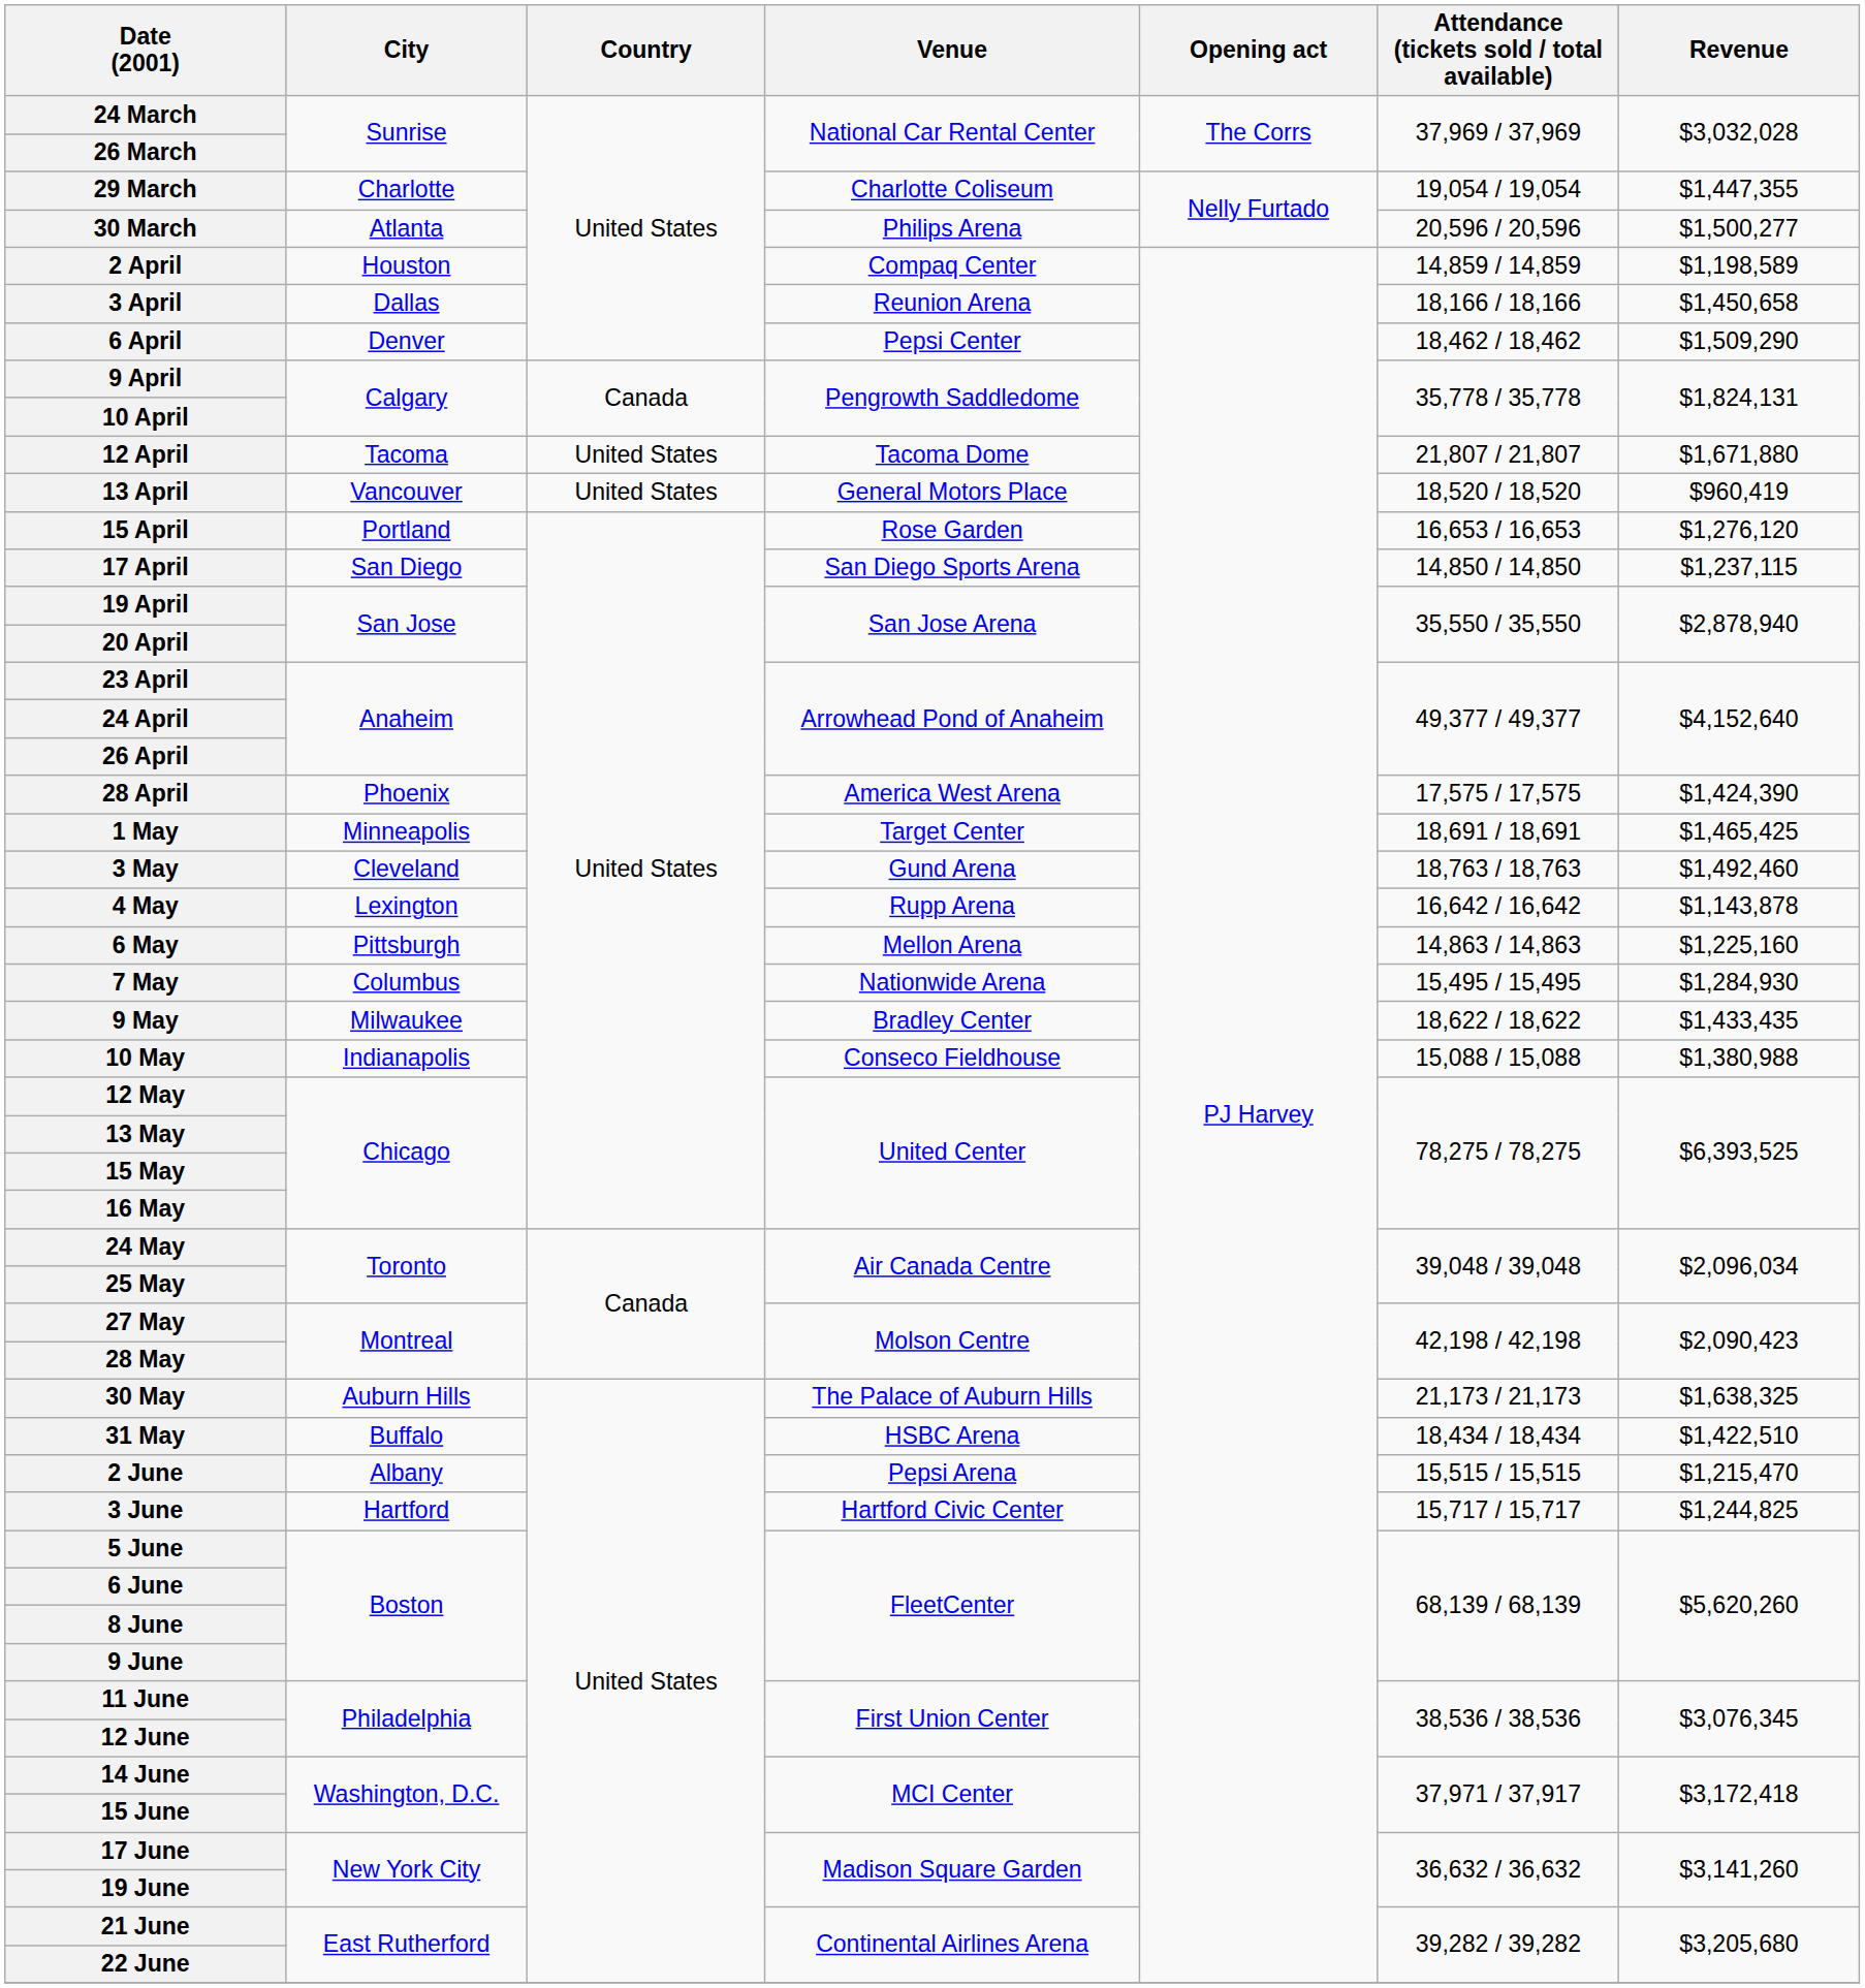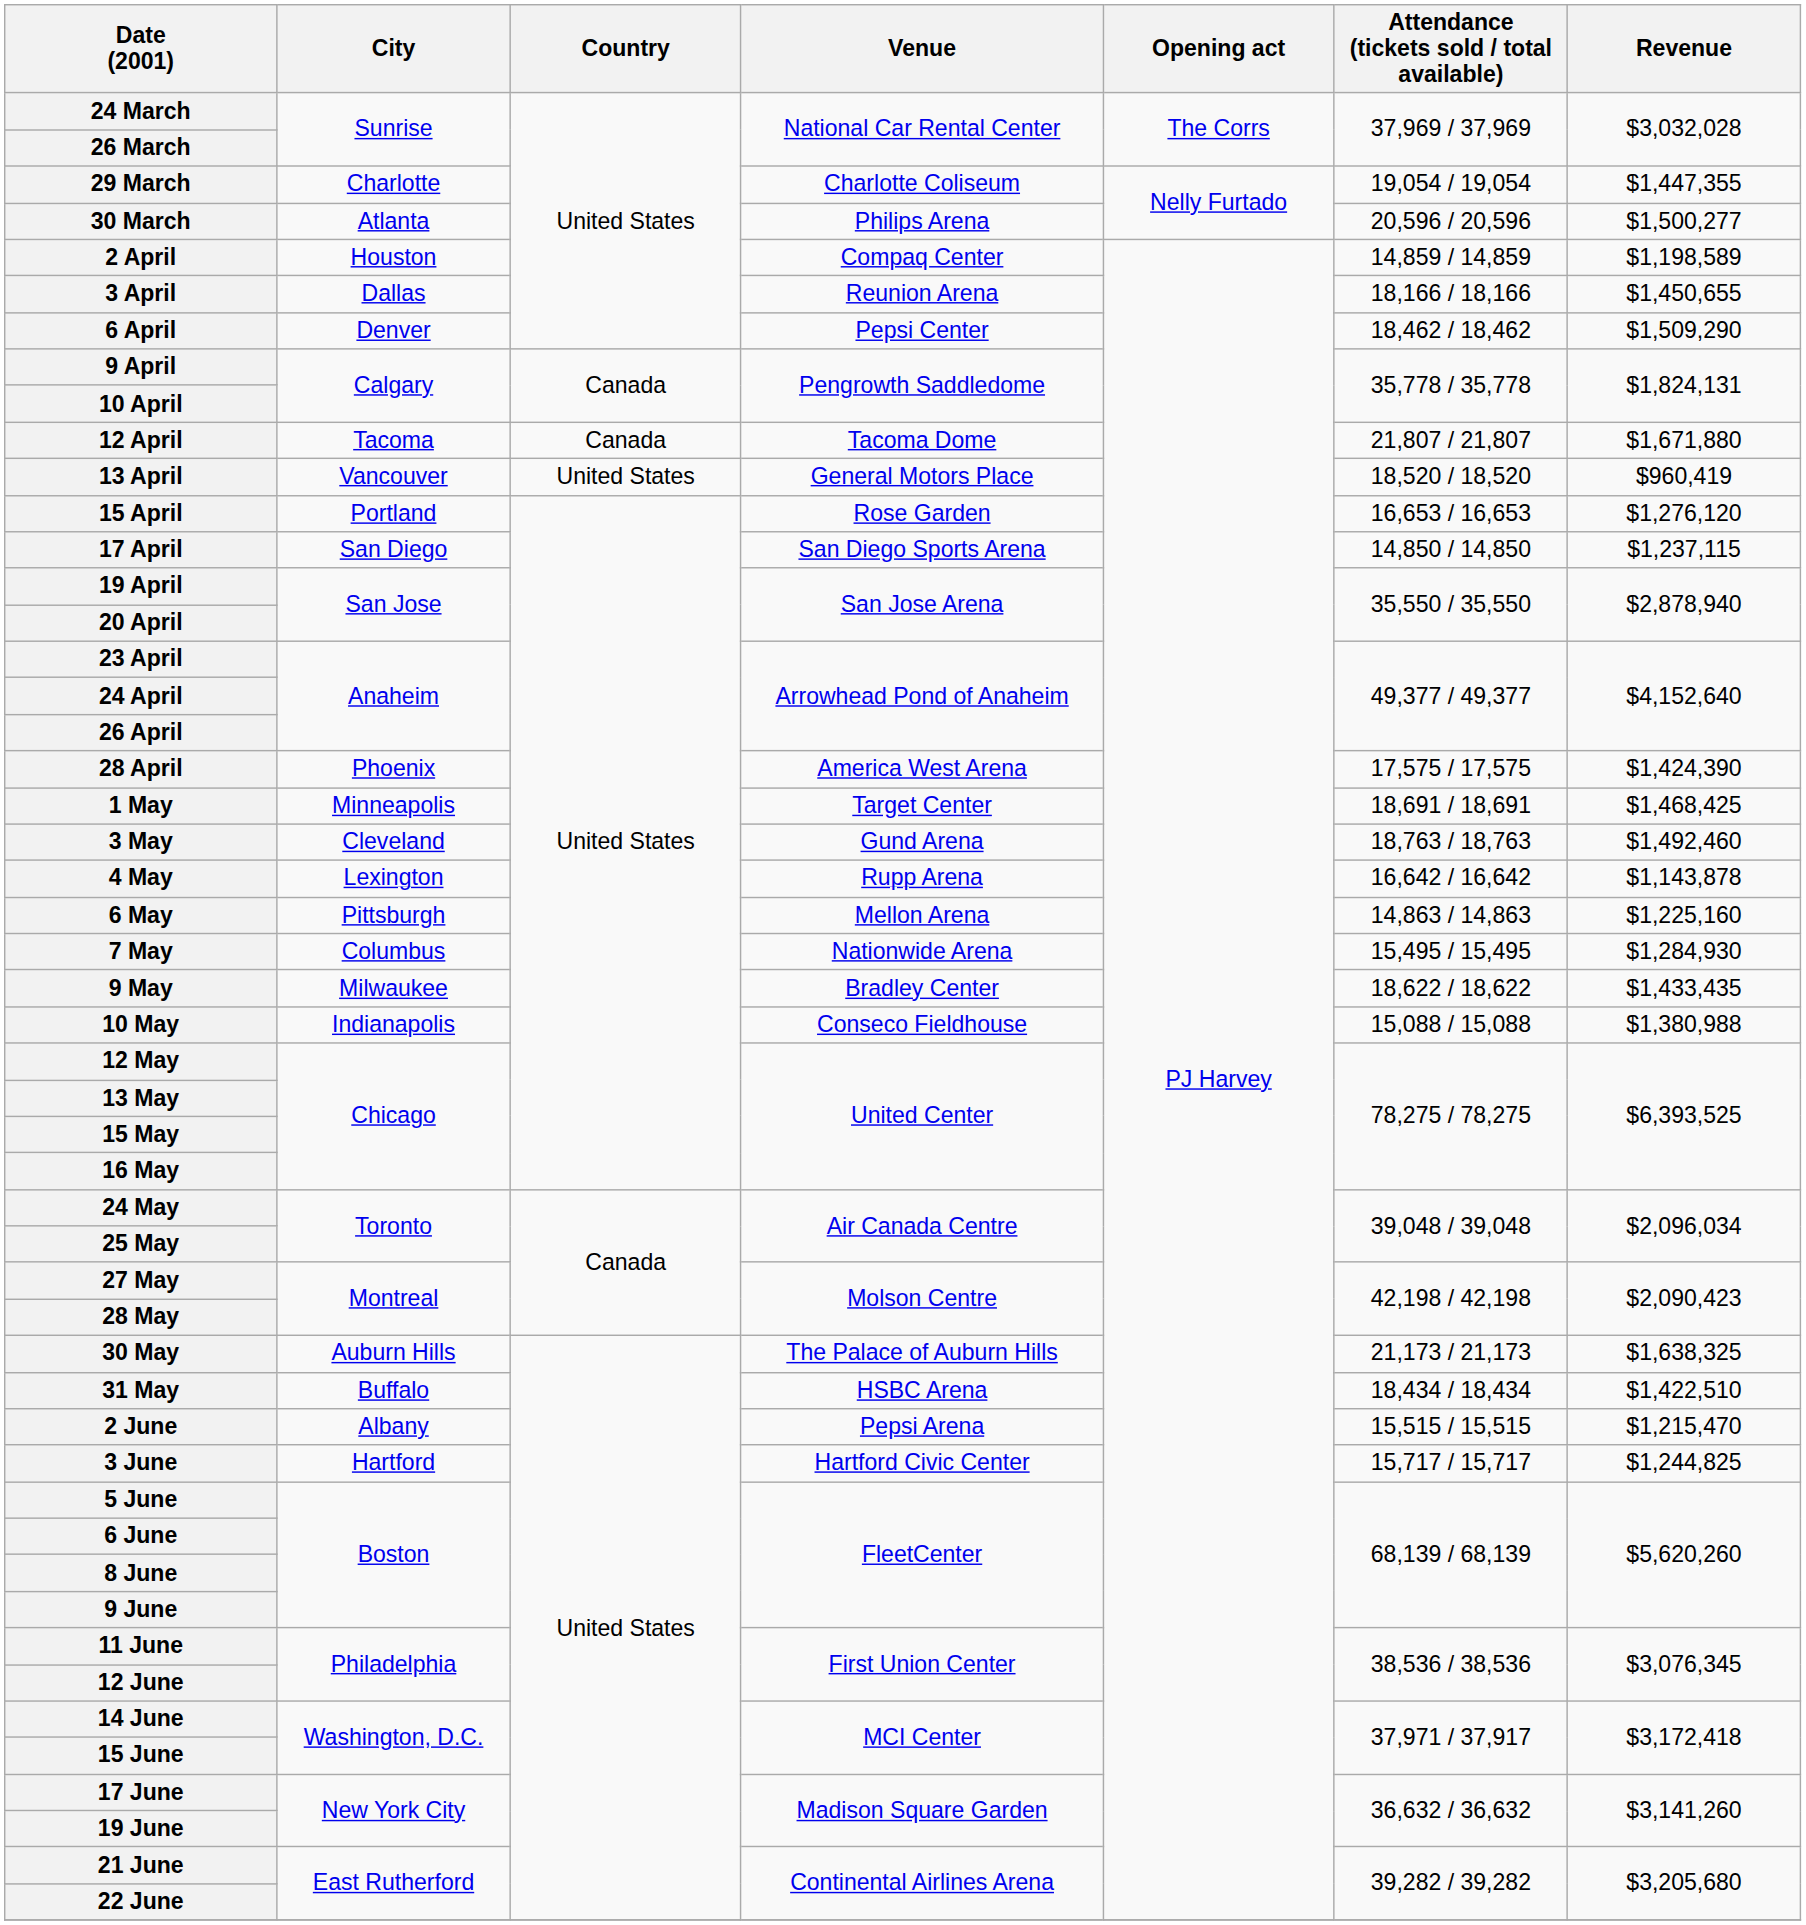3 April | Revenue: $1,450,658 -> $1,450,655
12 April | Country: United States -> Canada
1 May | Revenue: $1,465,425 -> $1,468,425
